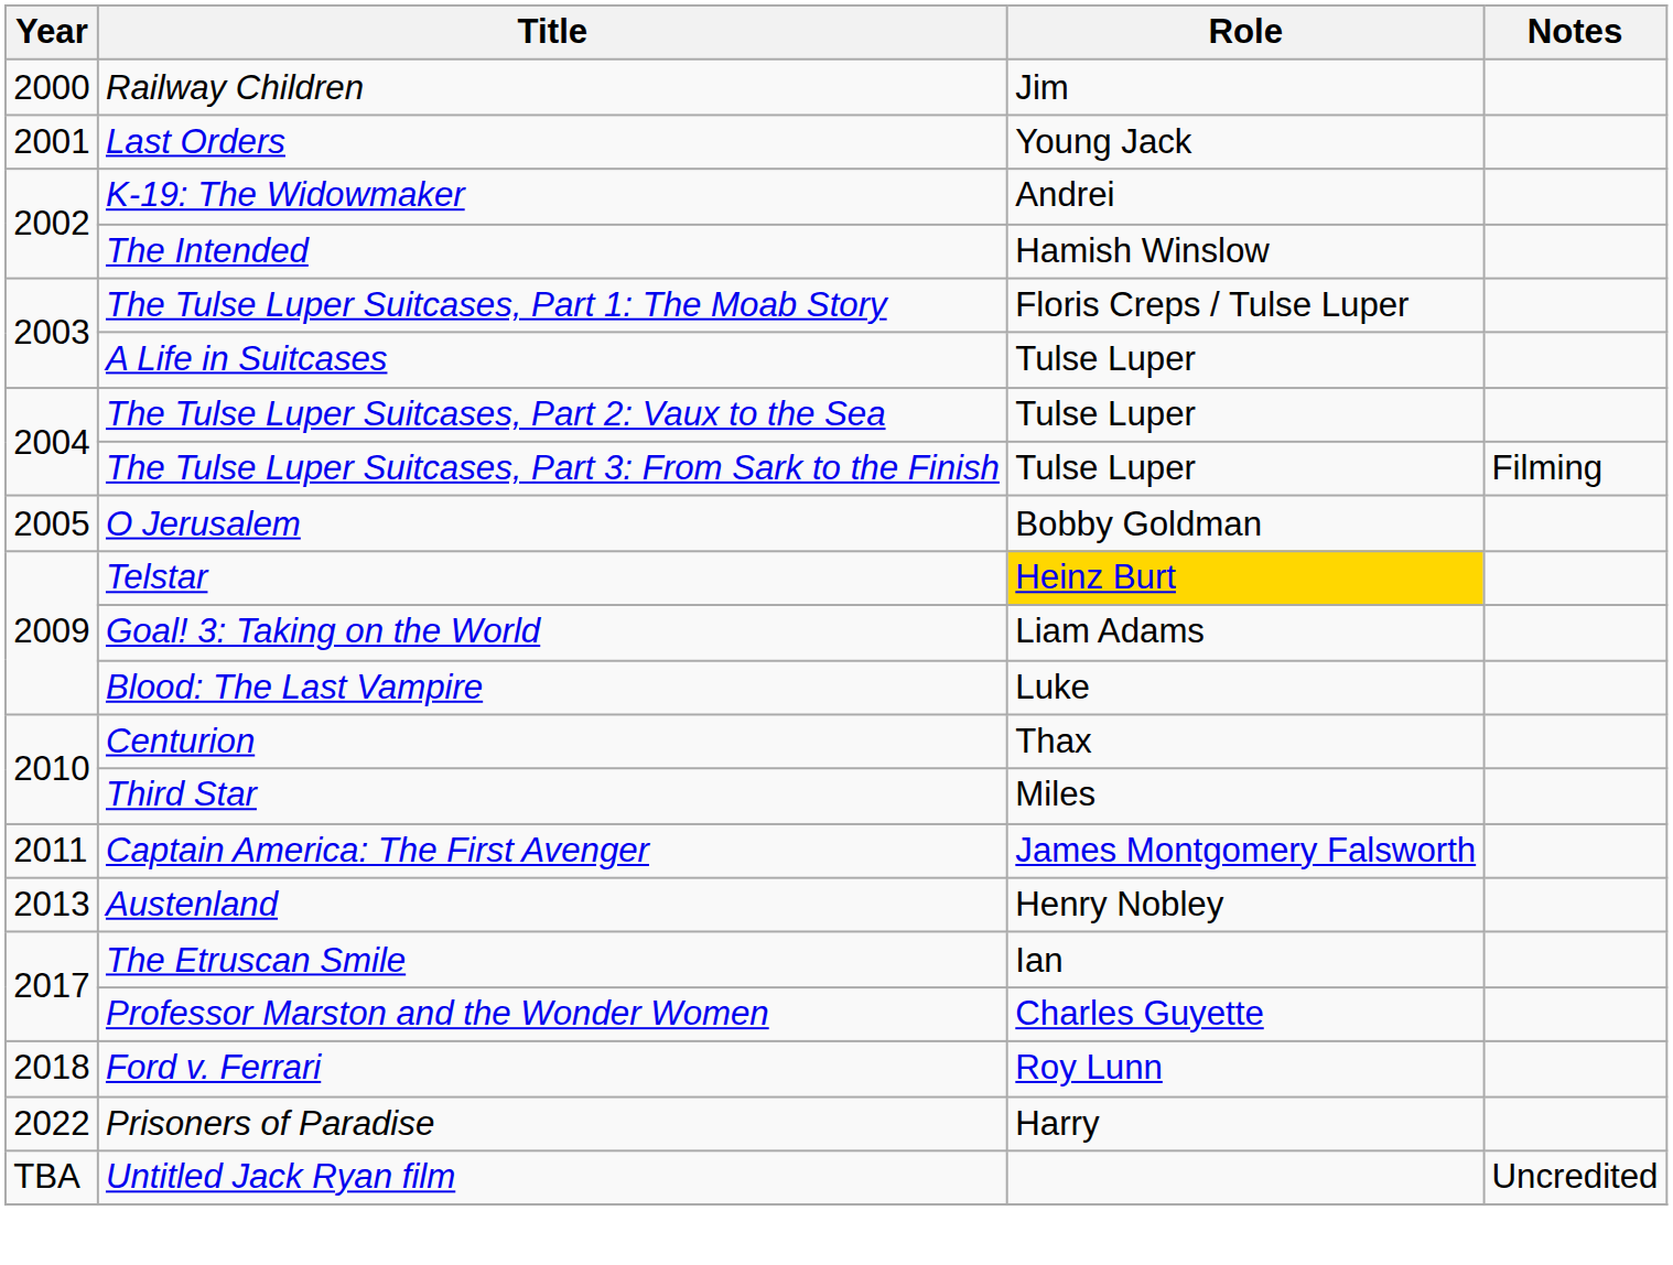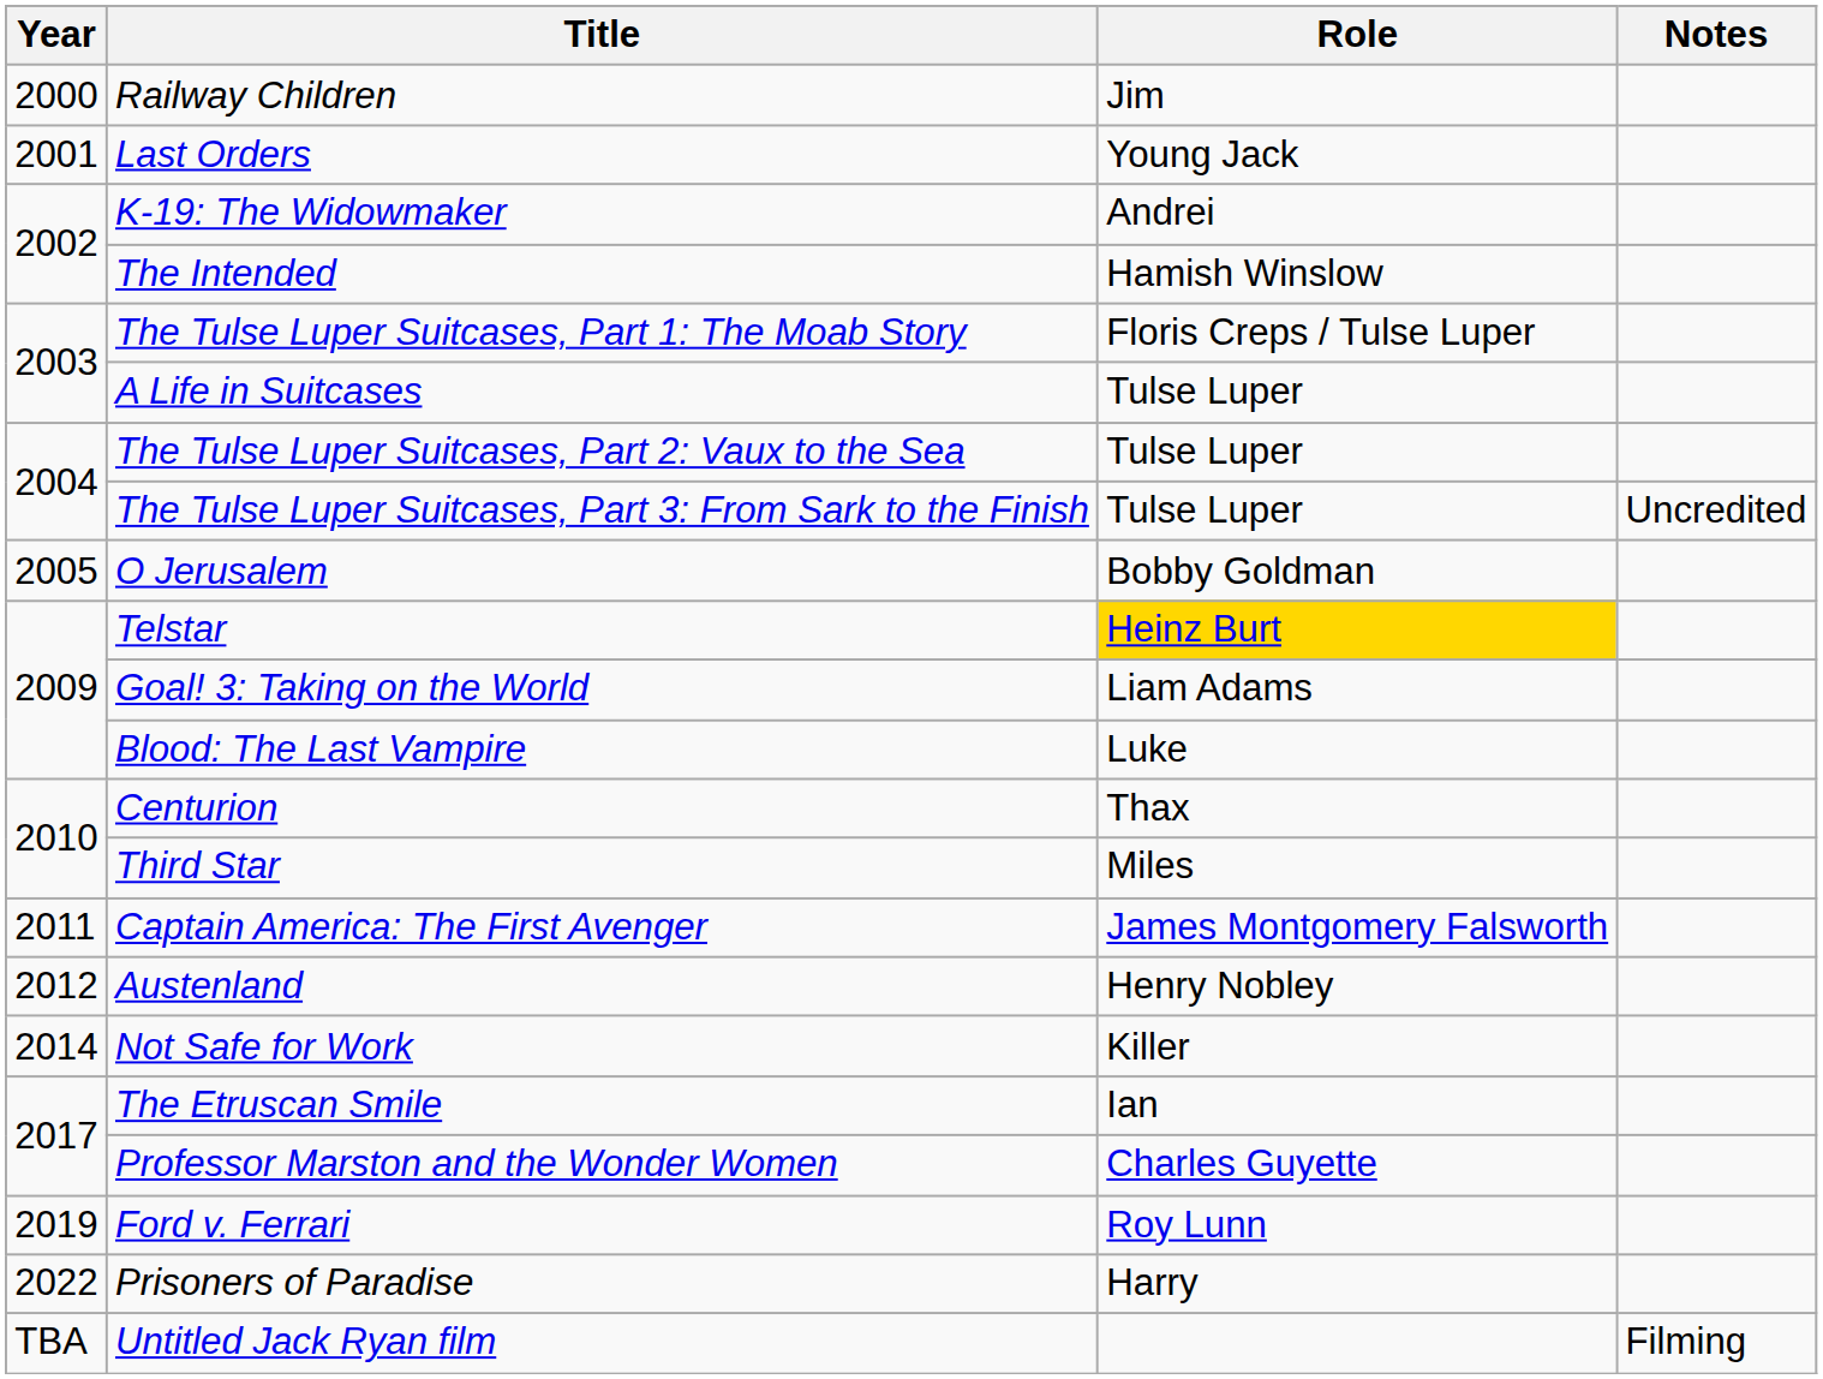The Tulse Luper Suitcases, Part 3: From Sark to the Finish | Notes: Filming -> Uncredited
Austenland | Year: 2013 -> 2012
+ row: 2014 | Not Safe for Work | Killer
Ford v. Ferrari | Year: 2018 -> 2019
Untitled Jack Ryan film | Notes: Uncredited -> Filming
